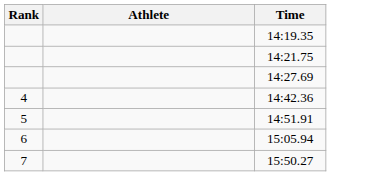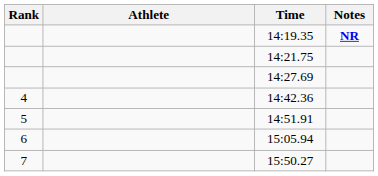+ column: Notes | NR
